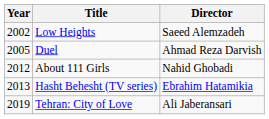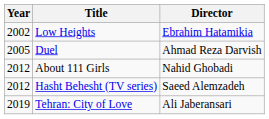Low Heights | Director: Saeed Alemzadeh -> Ebrahim Hatamikia
Hasht Behesht (TV series) | Year: 2013 -> 2012
Hasht Behesht (TV series) | Director: Ebrahim Hatamikia -> Saeed Alemzadeh
